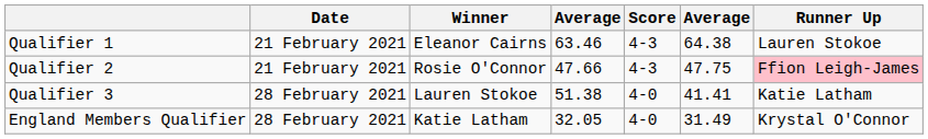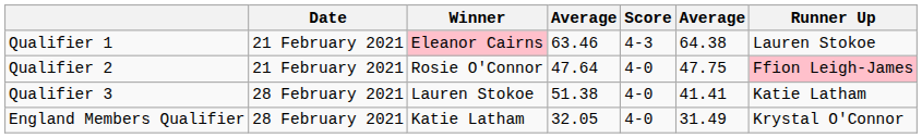Qualifier 1 | Winner: no background -> pink background
Qualifier 2 | column 4: 47.66 -> 47.64
Qualifier 2 | Score: 4-3 -> 4-0
